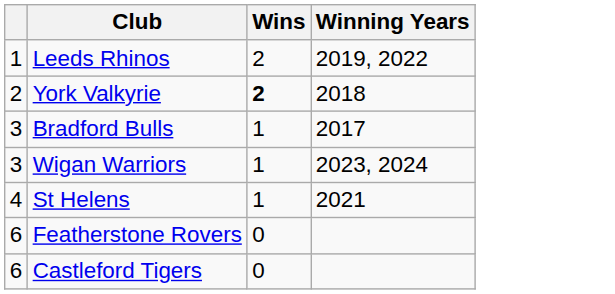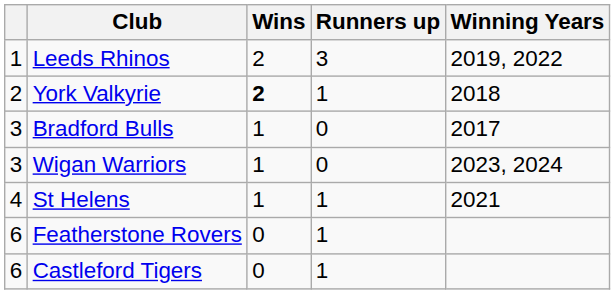+ column: Runners up | 3 | 1 | 0 | 0 | 1 | 1 | 1
